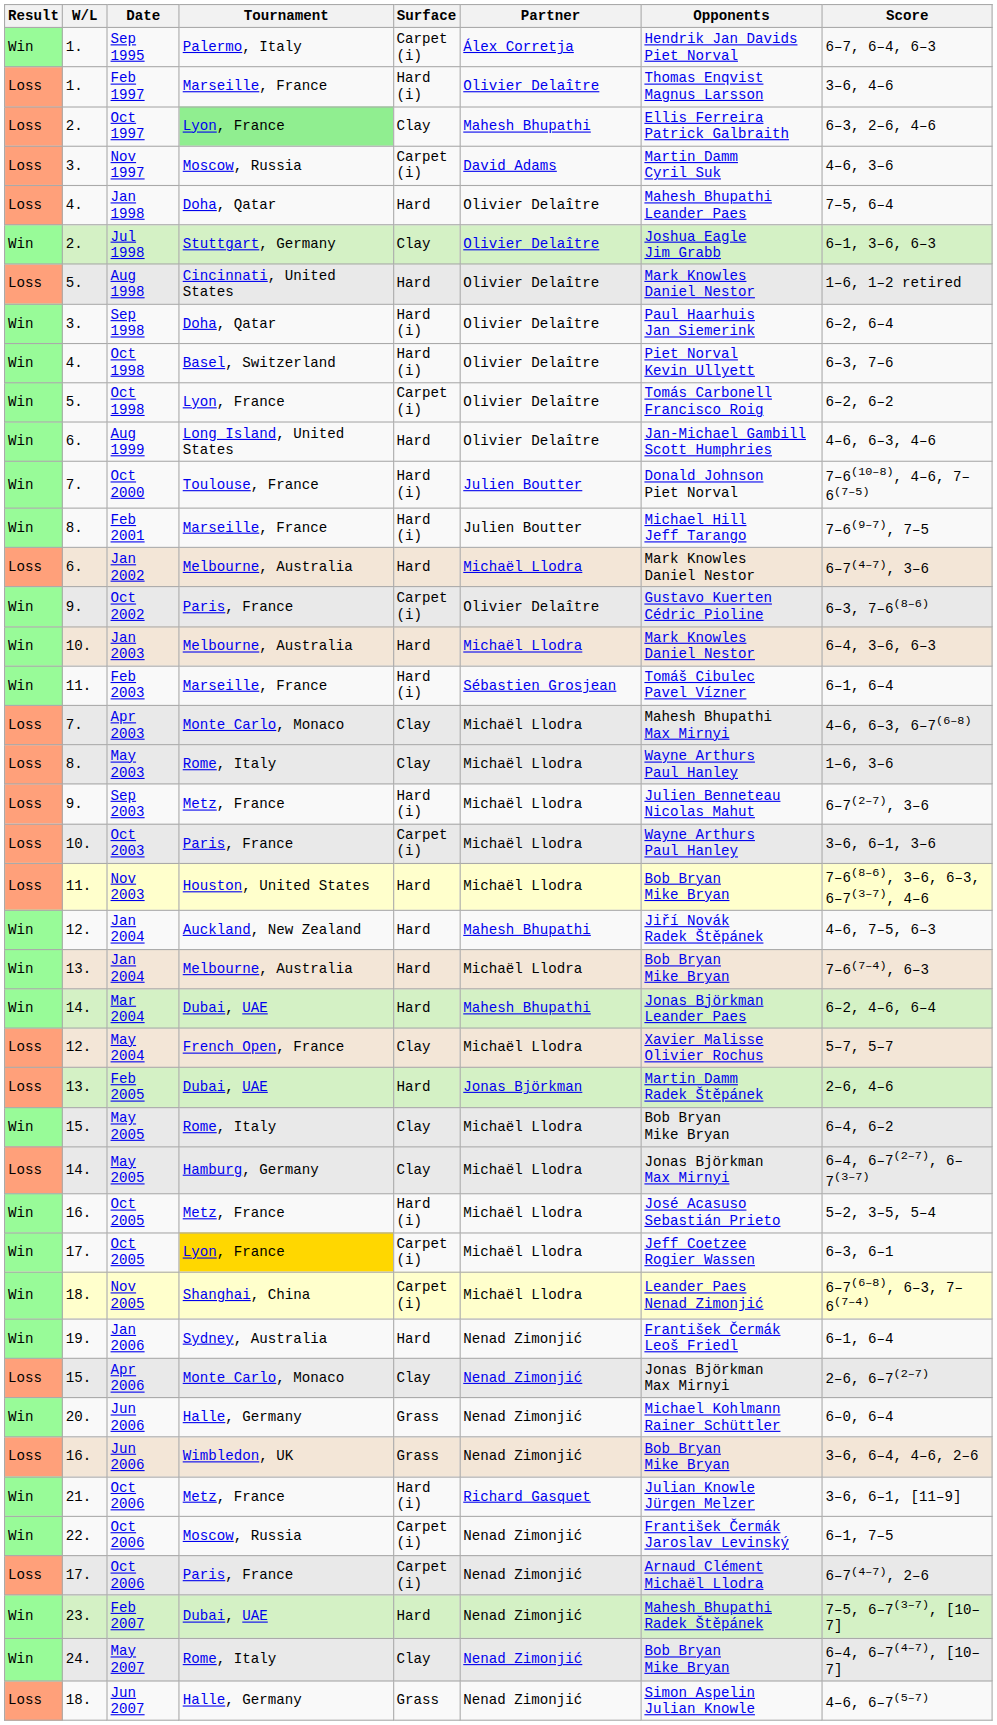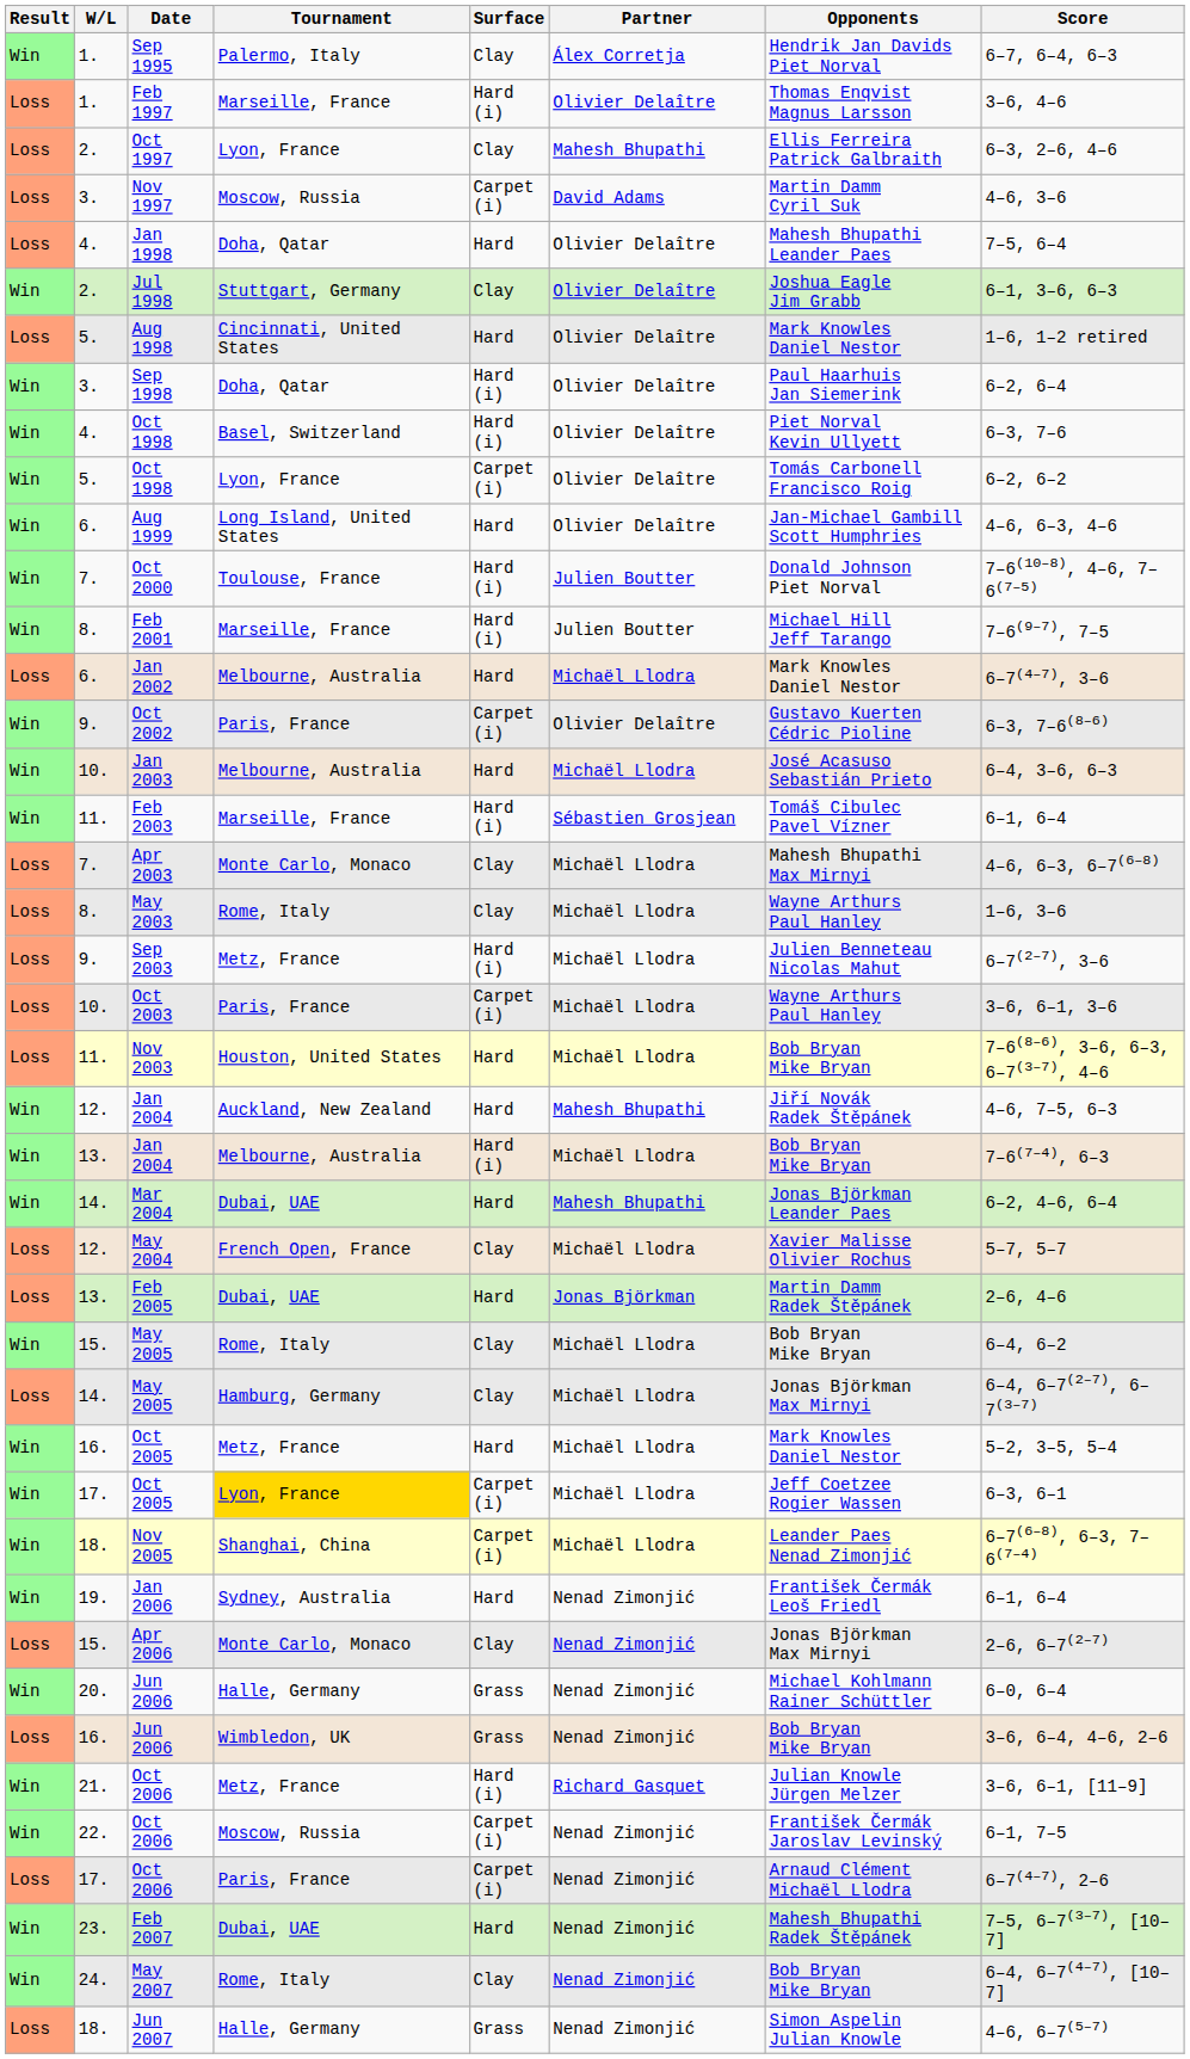Sep 1995 | Surface: Carpet (i) -> Clay
Oct 1997 | Tournament: lightgreen background -> no background
Jan 2003 | Opponents: Mark Knowles Daniel Nestor -> José Acasuso Sebastián Prieto
13. / Jan 2004 | Surface: Hard -> Hard (i)
16. / Oct 2005 | Surface: Hard (i) -> Hard
16. / Oct 2005 | Opponents: José Acasuso Sebastián Prieto -> Mark Knowles Daniel Nestor
